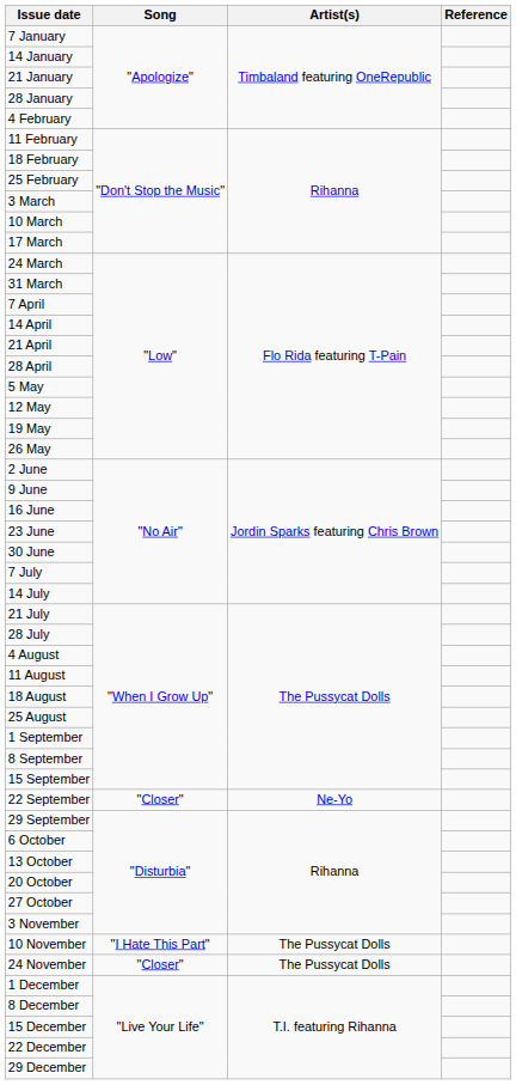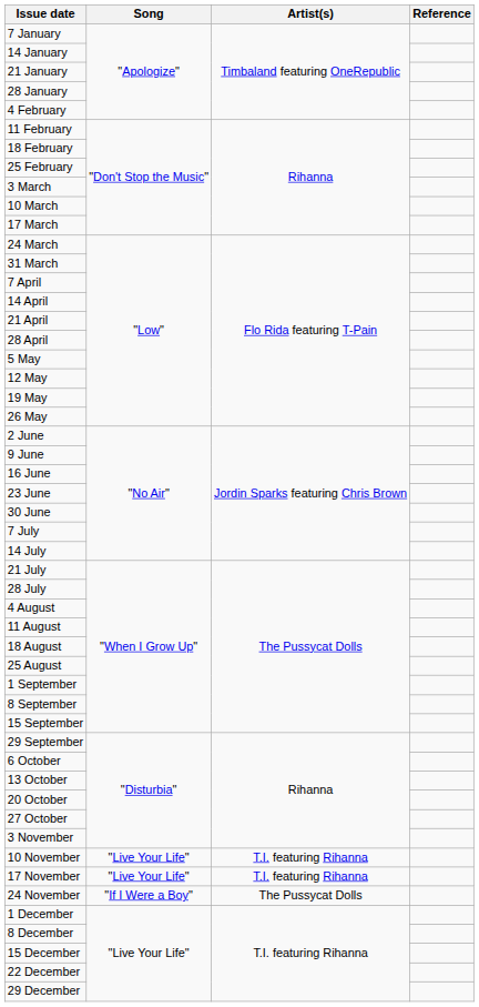- row: 22 September | "Closer" | Ne-Yo
10 November | Song: "I Hate This Part" -> "Live Your Life"
10 November | Artist(s): The Pussycat Dolls -> T.I. featuring Rihanna
+ row: 17 November | "Live Your Life" | T.I. featuring Rihanna
24 November | Song: "Closer" -> "If I Were a Boy"
